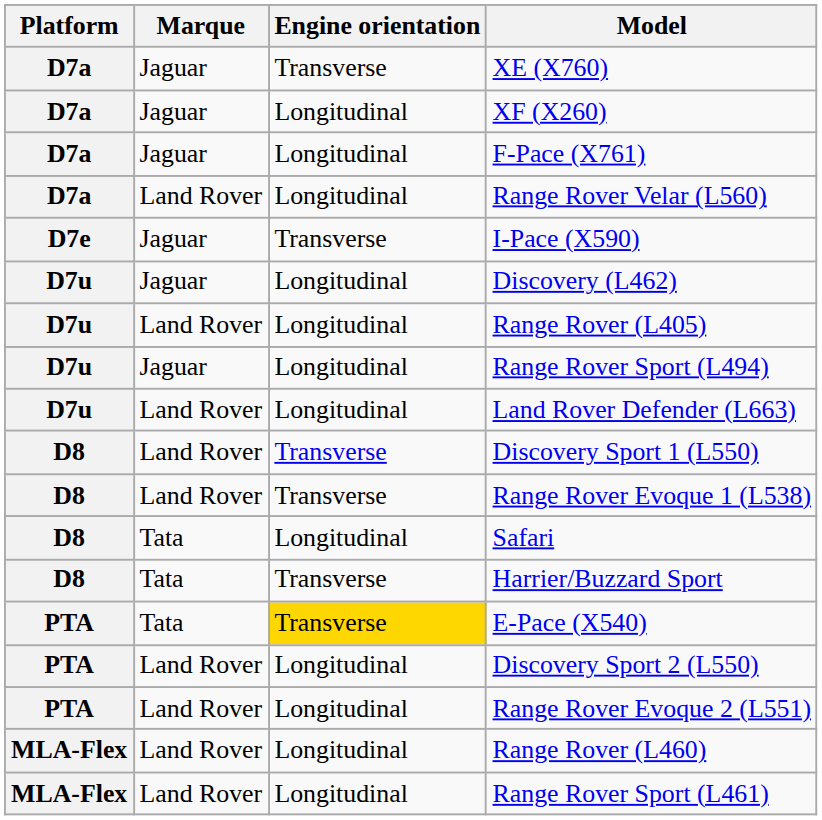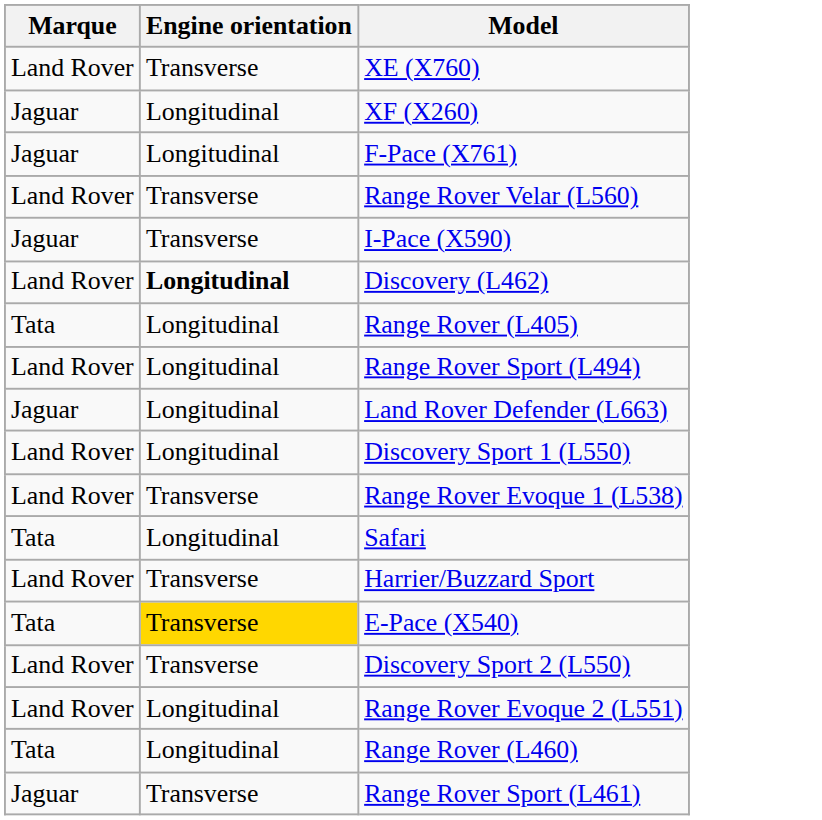- column: Platform | D7a | D7a | D7a | D7a | D7e | D7u | D7u | D7u | D7u | D8 | D8 | D8 | D8 | PTA | PTA | PTA | MLA-Flex | MLA-Flex
XE (X760) | Marque: Jaguar -> Land Rover
Range Rover Velar (L560) | Engine orientation: Longitudinal -> Transverse
Discovery (L462) | Marque: Jaguar -> Land Rover
Discovery (L462) | Engine orientation: normal -> bold
Range Rover (L405) | Marque: Land Rover -> Tata
Range Rover Sport (L494) | Marque: Jaguar -> Land Rover
Land Rover Defender (L663) | Marque: Land Rover -> Jaguar
Discovery Sport 1 (L550) | Engine orientation: Transverse -> Longitudinal
Harrier/Buzzard Sport | Marque: Tata -> Land Rover
Discovery Sport 2 (L550) | Engine orientation: Longitudinal -> Transverse
Range Rover (L460) | Marque: Land Rover -> Tata
Range Rover Sport (L461) | Marque: Land Rover -> Jaguar
Range Rover Sport (L461) | Engine orientation: Longitudinal -> Transverse
